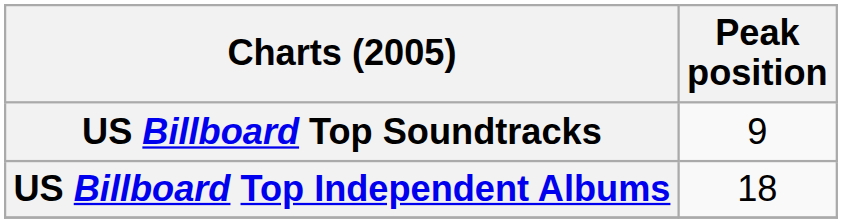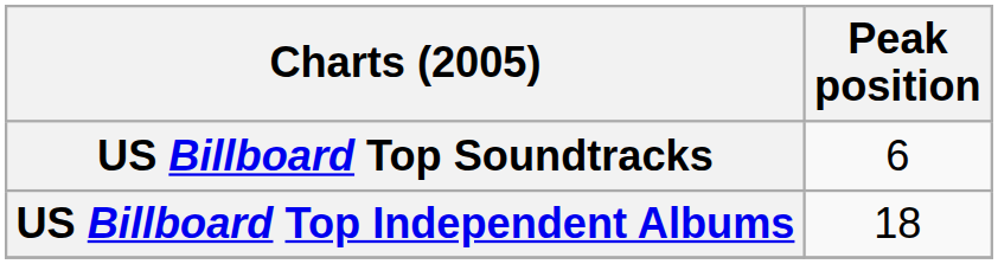US Billboard Top Soundtracks | Peak position: 9 -> 6
